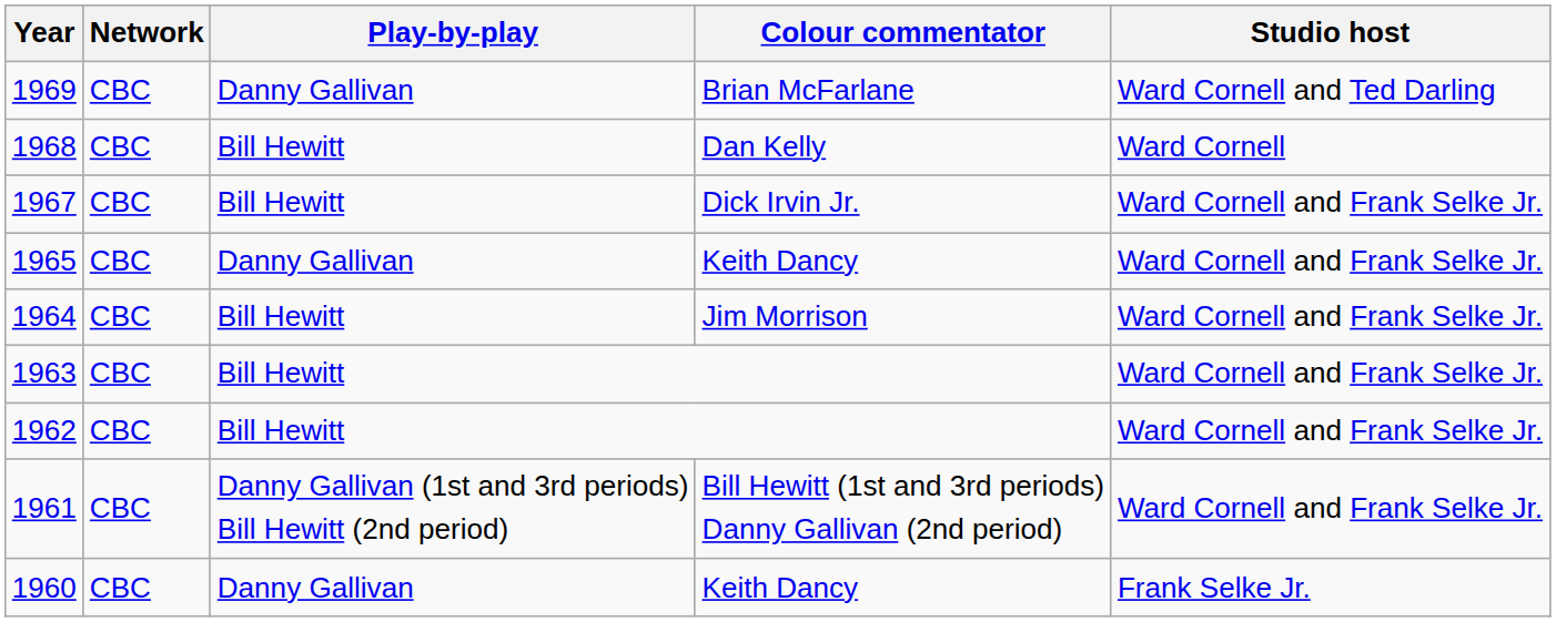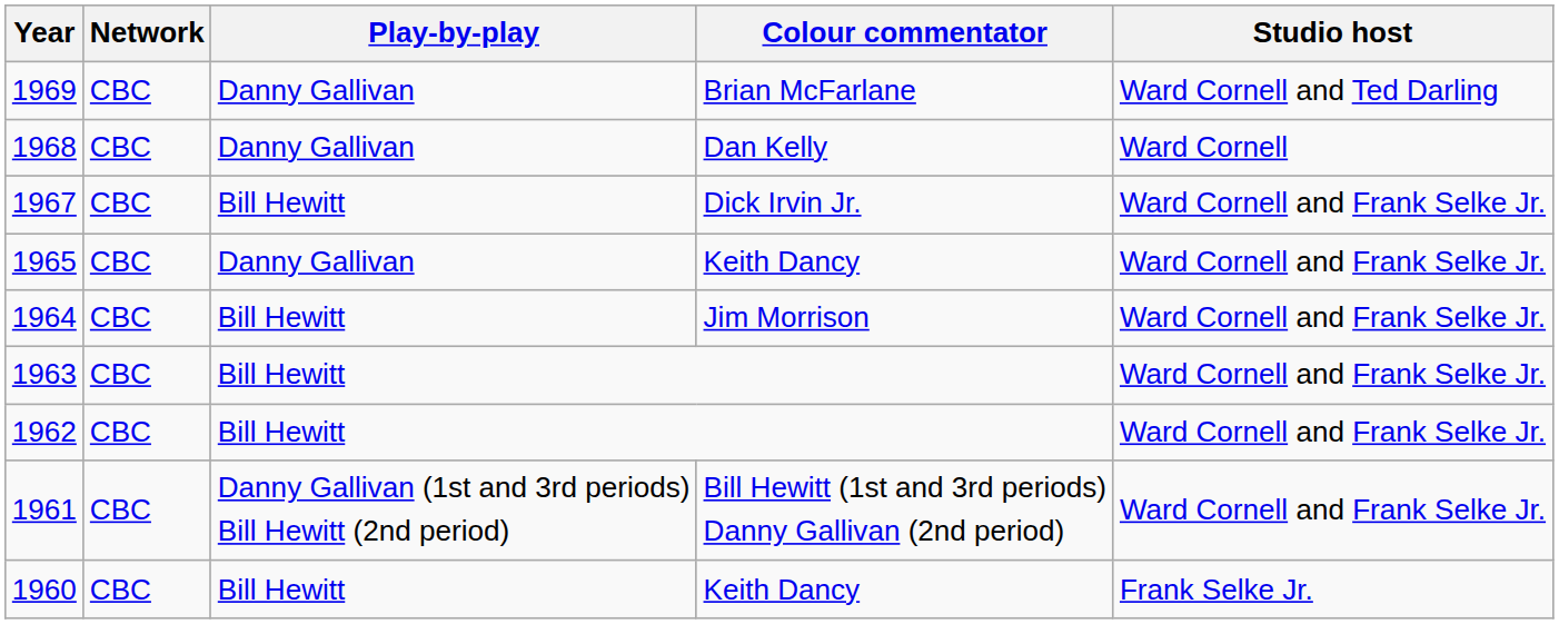1968 | Play-by-play: Bill Hewitt -> Danny Gallivan
1960 | Play-by-play: Danny Gallivan -> Bill Hewitt
